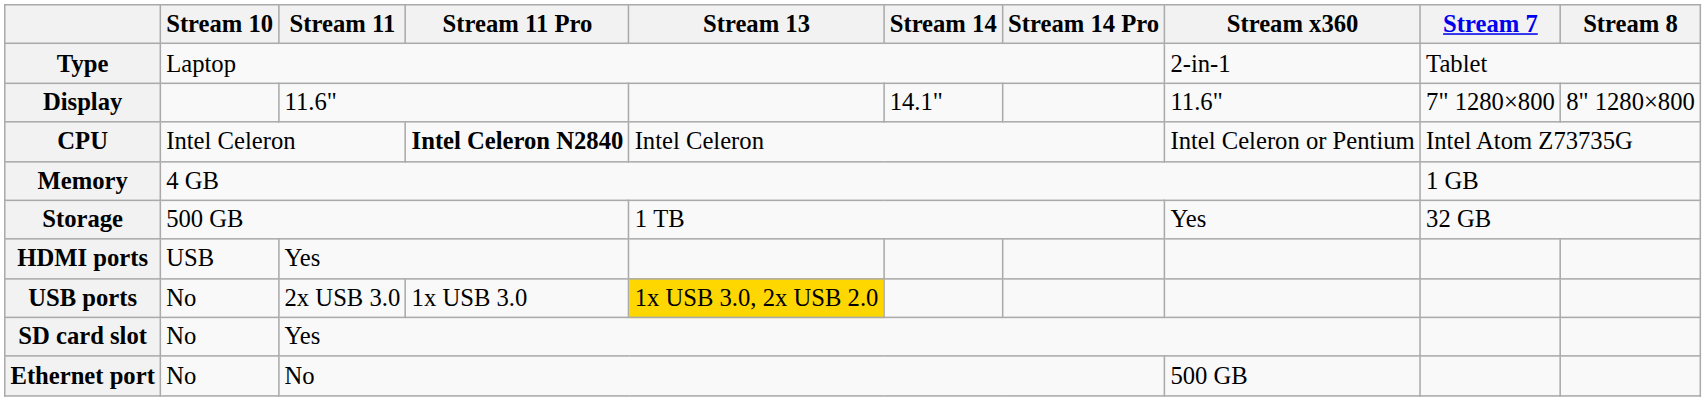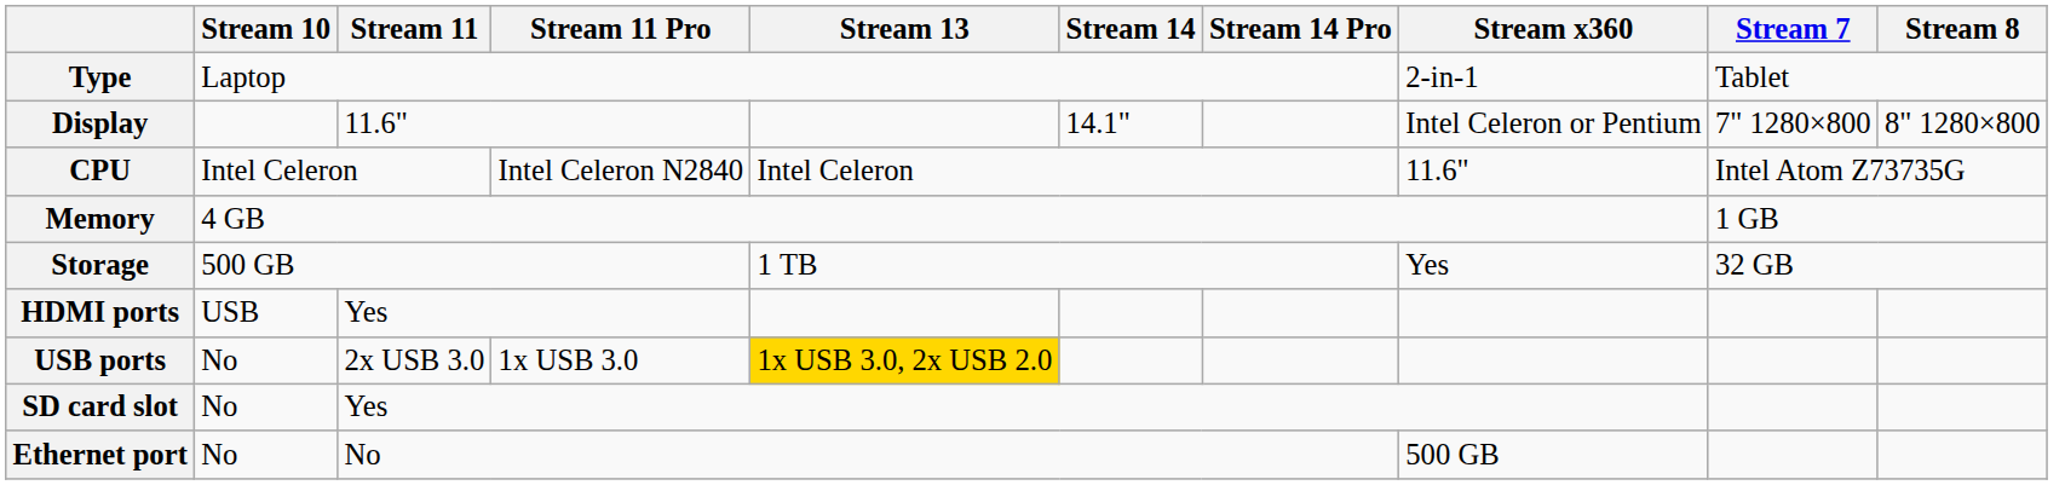Display | Stream x360: 11.6" -> Intel Celeron or Pentium
CPU | Stream 11 Pro: bold -> normal
CPU | Stream x360: Intel Celeron or Pentium -> 11.6"
